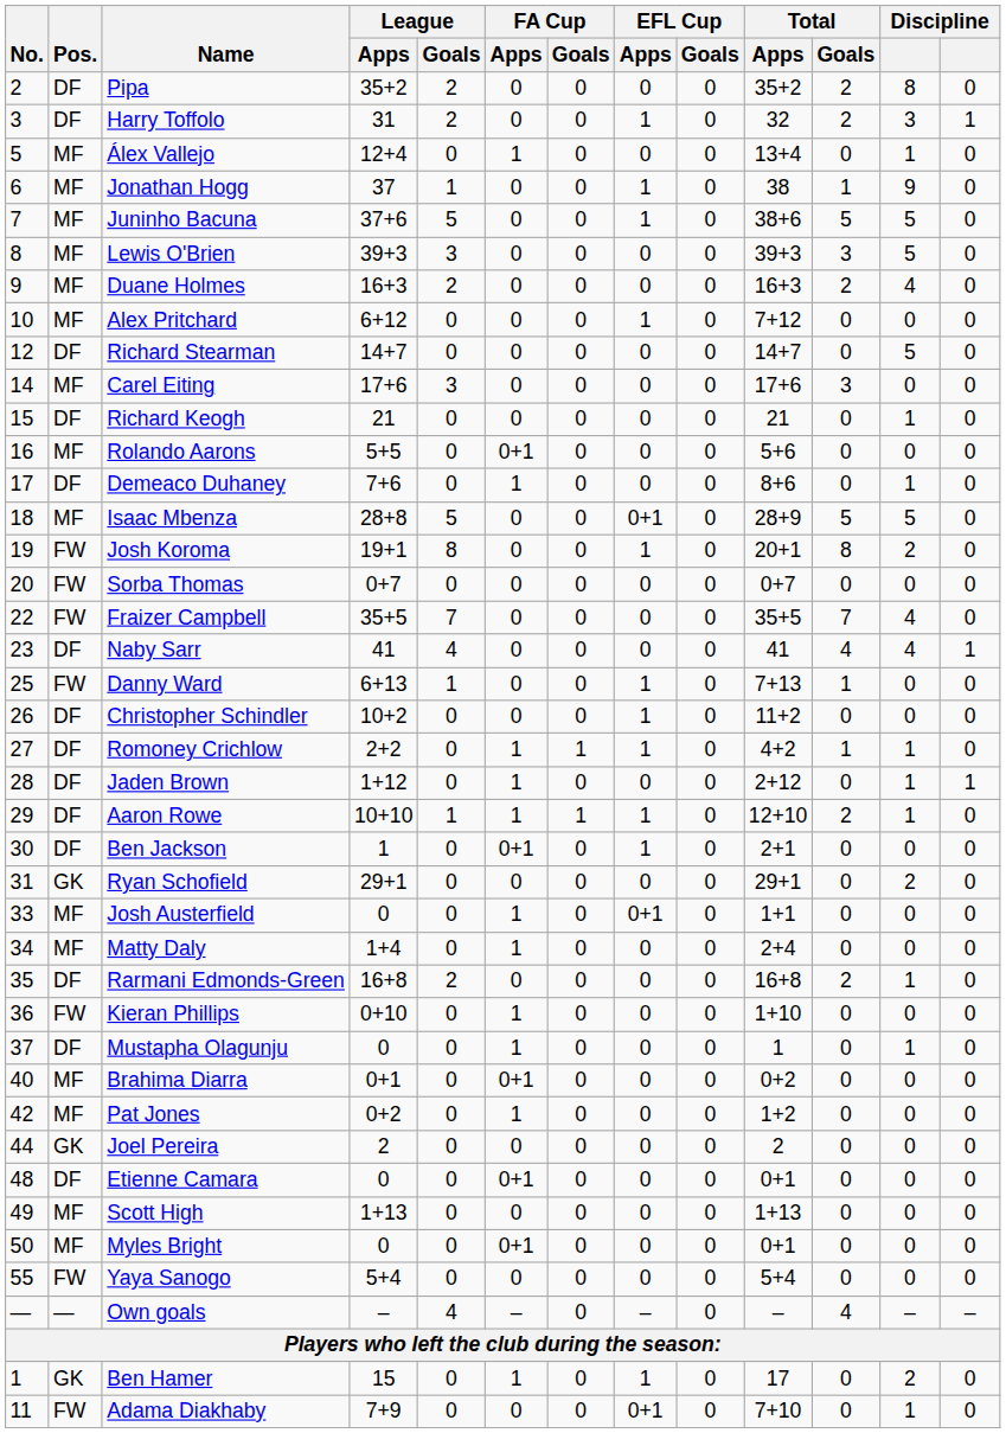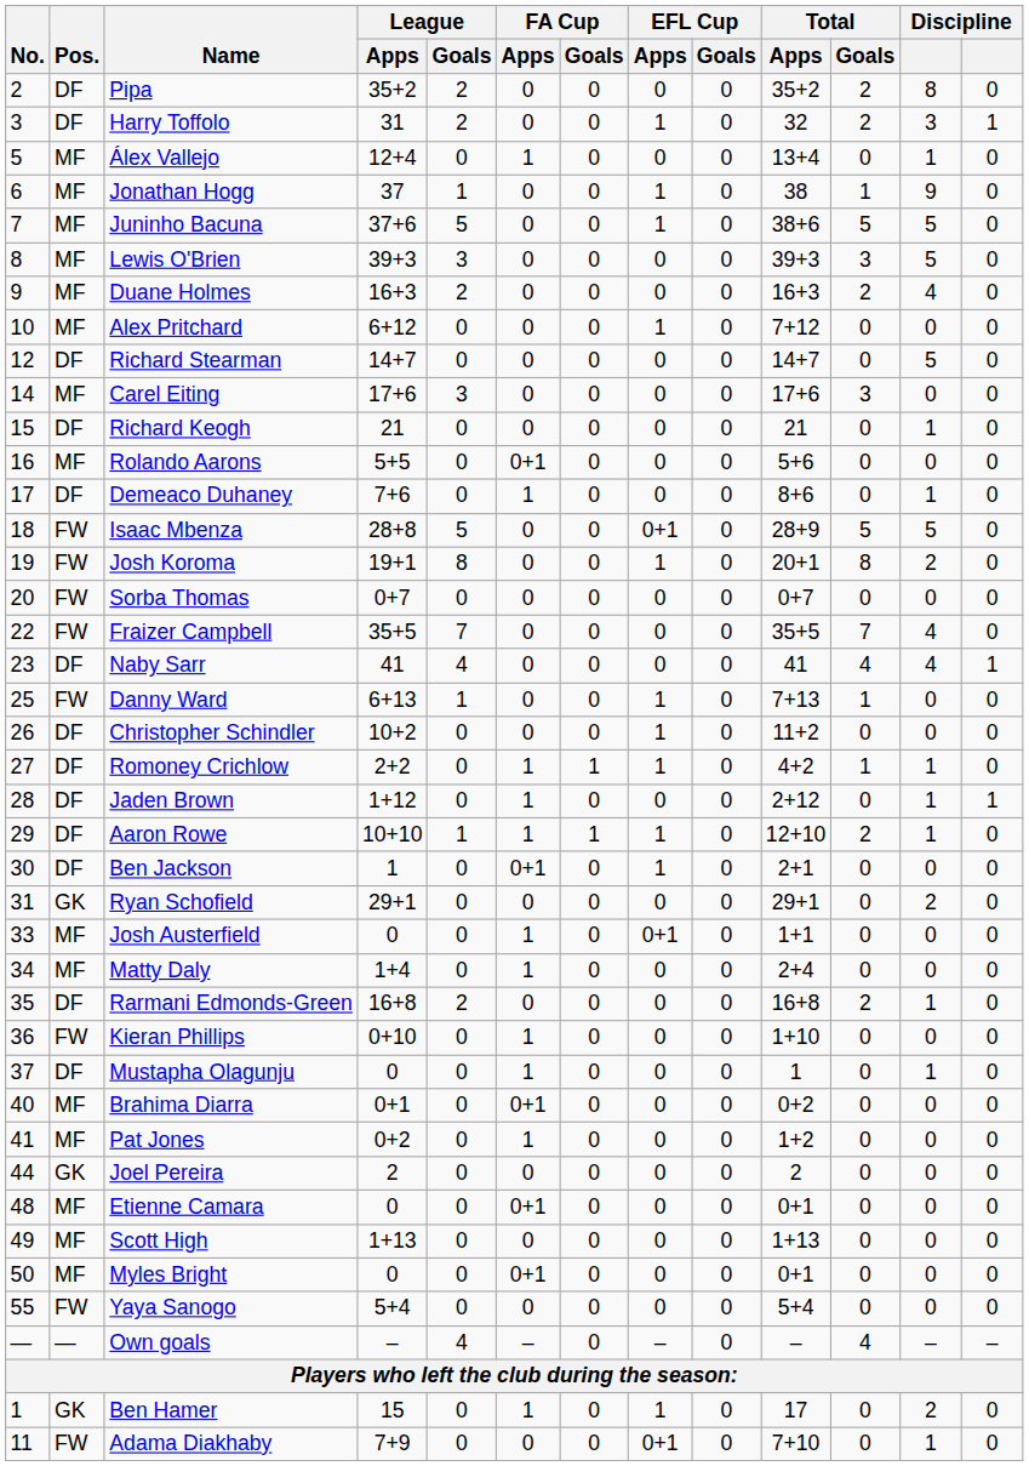Isaac Mbenza | Pos.: MF -> FW
Pat Jones | No.: 42 -> 41
Etienne Camara | Pos.: DF -> MF
